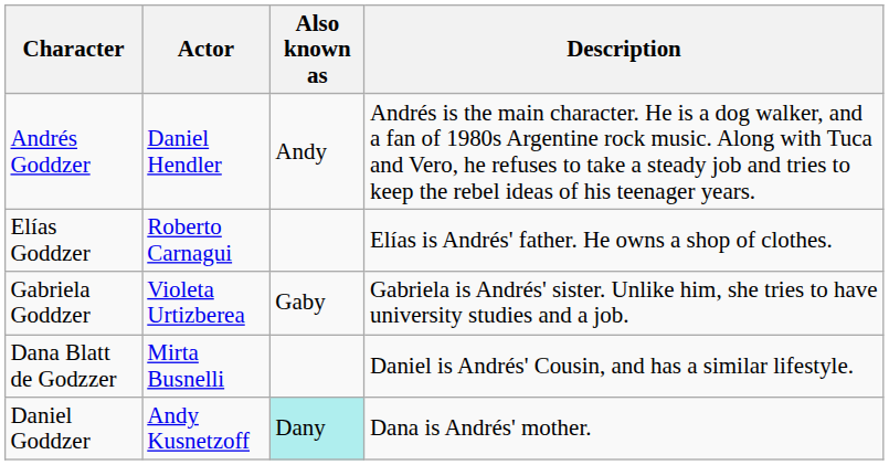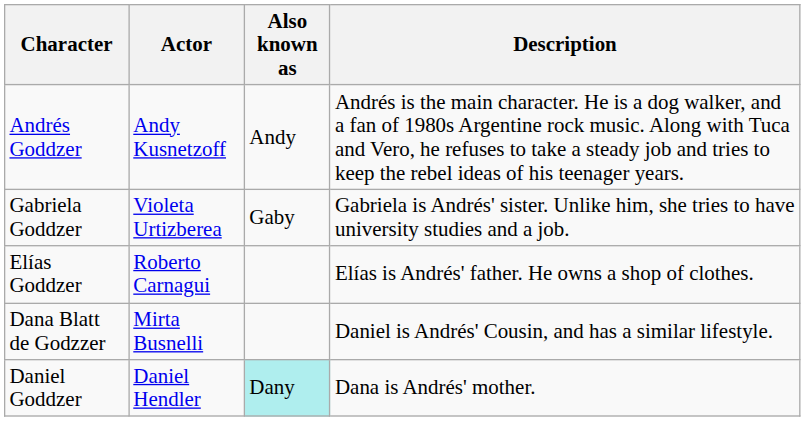Andrés Goddzer | Actor: Daniel Hendler -> Andy Kusnetzoff
rows swapped: Gabriela Goddzer <-> Elías Goddzer
Daniel Goddzer | Actor: Andy Kusnetzoff -> Daniel Hendler
